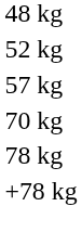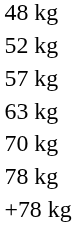+ row: 63 kg
